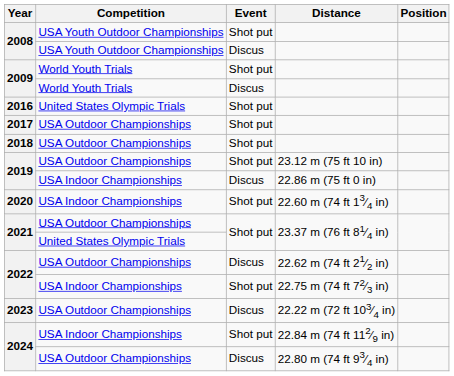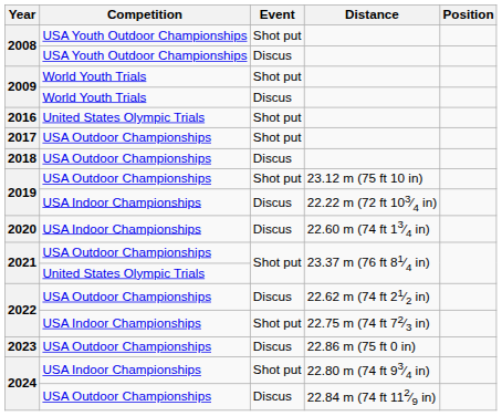2018 | Event: Shot put -> Discus
2019 / USA Indoor Championships | Distance: 22.86 m (75 ft 0 in) -> 22.22 m (72 ft 103⁄4 in)
2020 | Event: Shot put -> Discus
2023 | Distance: 22.22 m (72 ft 103⁄4 in) -> 22.86 m (75 ft 0 in)
2024 / USA Indoor Championships | Distance: 22.84 m (74 ft 112⁄9 in) -> 22.80 m (74 ft 93⁄4 in)
2024 / USA Outdoor Championships | Distance: 22.80 m (74 ft 93⁄4 in) -> 22.84 m (74 ft 112⁄9 in)
